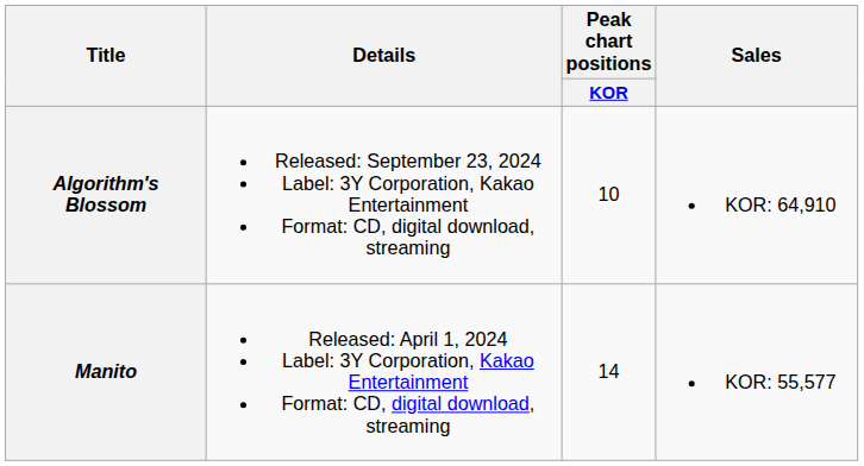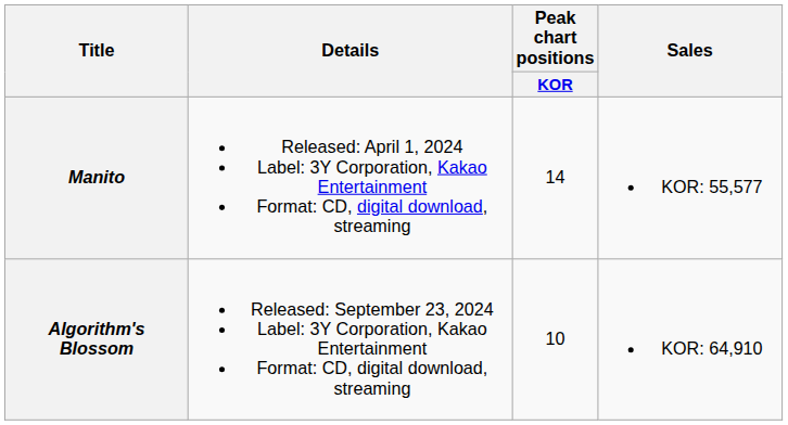rows swapped: Manito <-> Algorithm's Blossom
